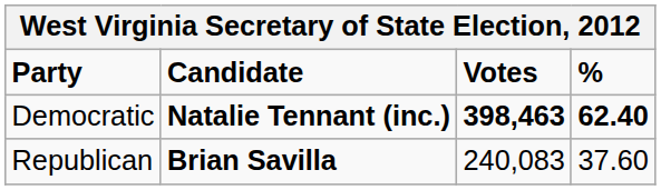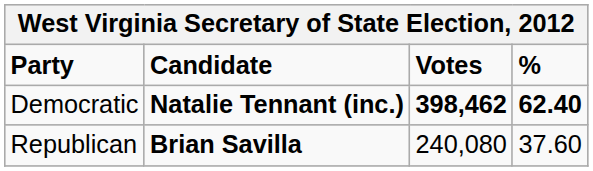Democratic | Votes: 398,463 -> 398,462
Republican | Votes: 240,083 -> 240,080
